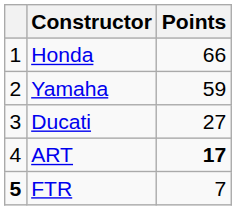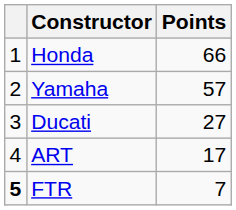Yamaha | Points: 59 -> 57
ART | Points: bold -> normal
